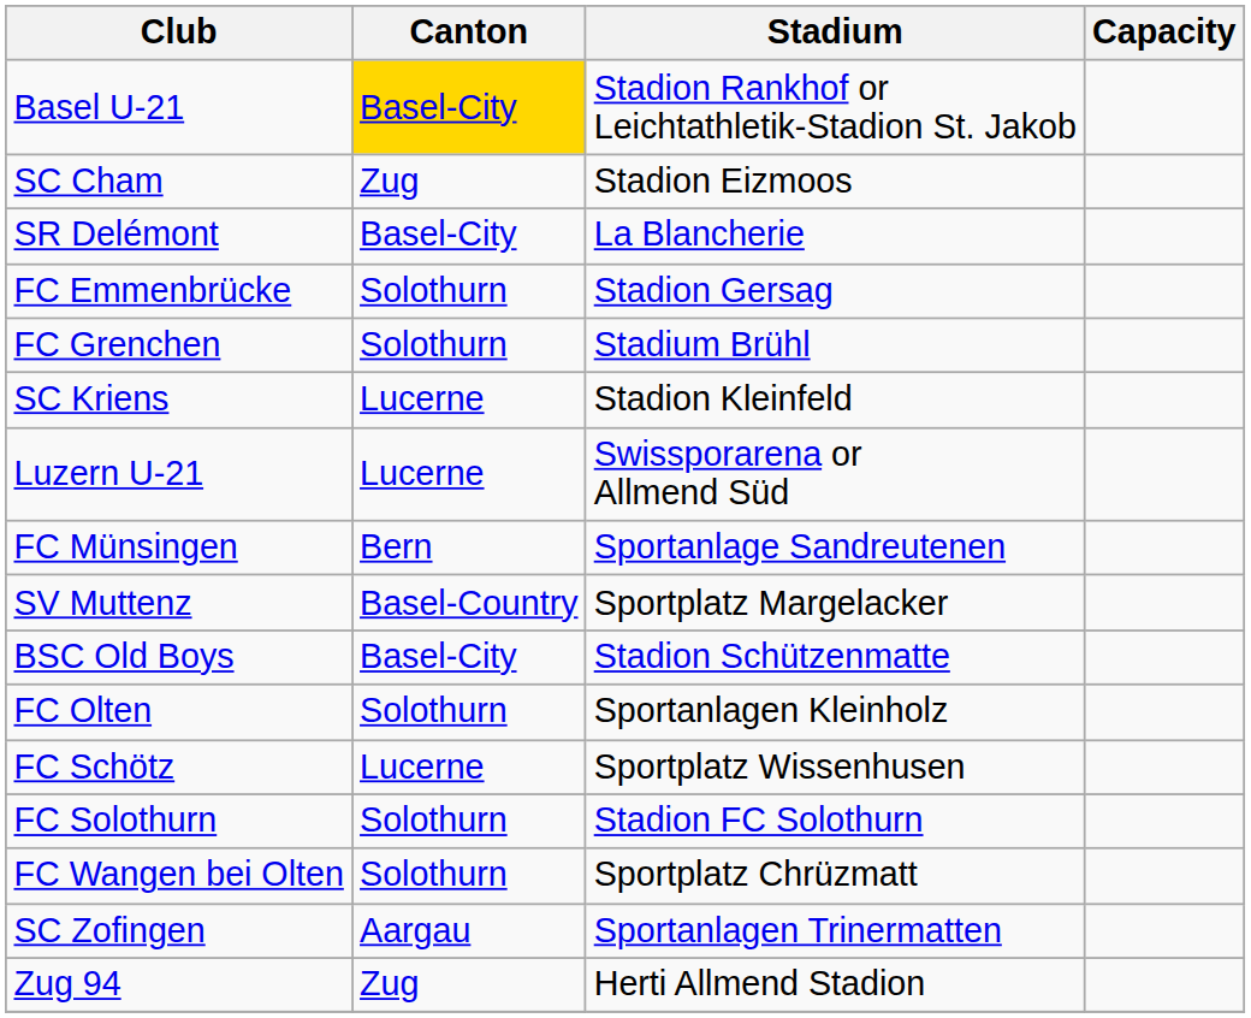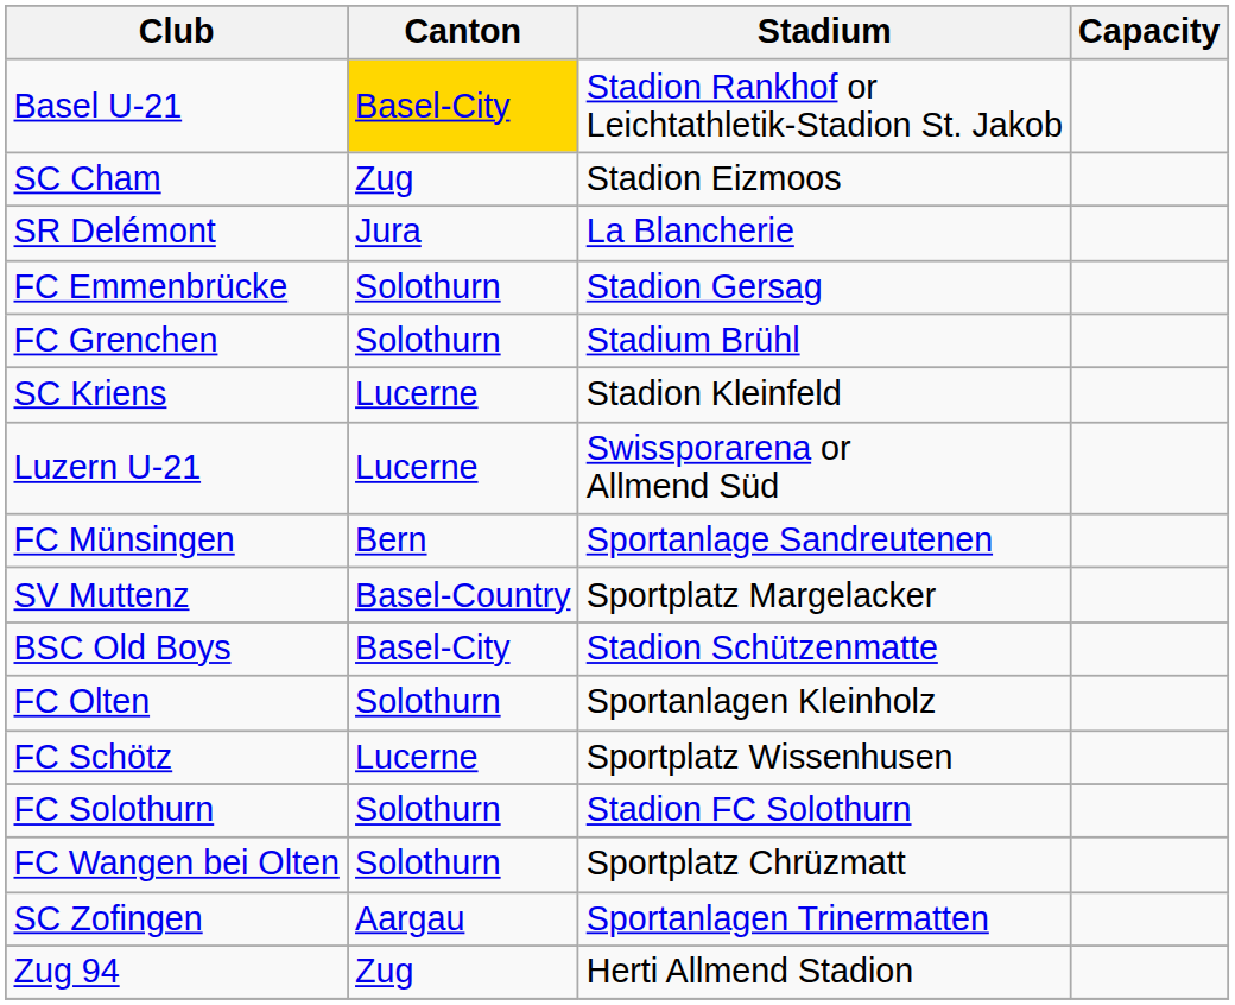SR Delémont | Canton: Basel-City -> Jura
